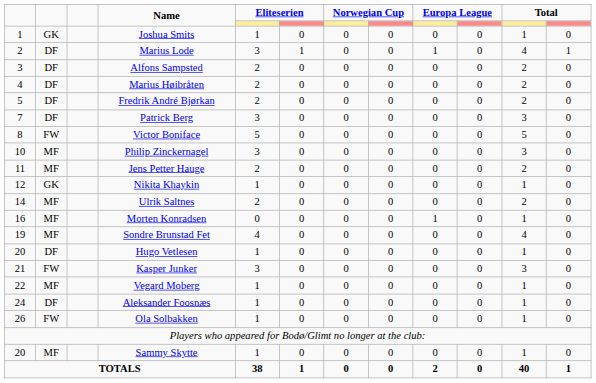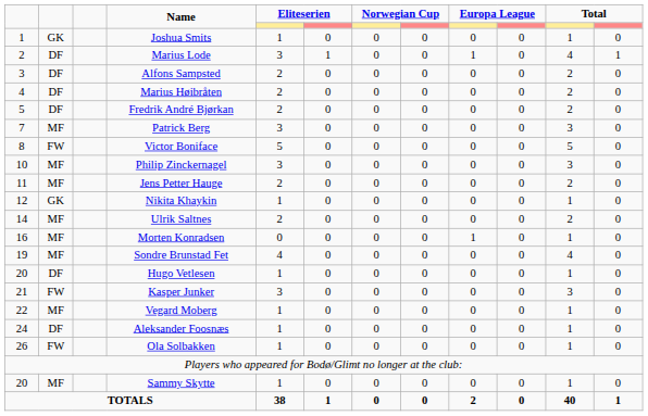Patrick Berg | column 2: DF -> MF
